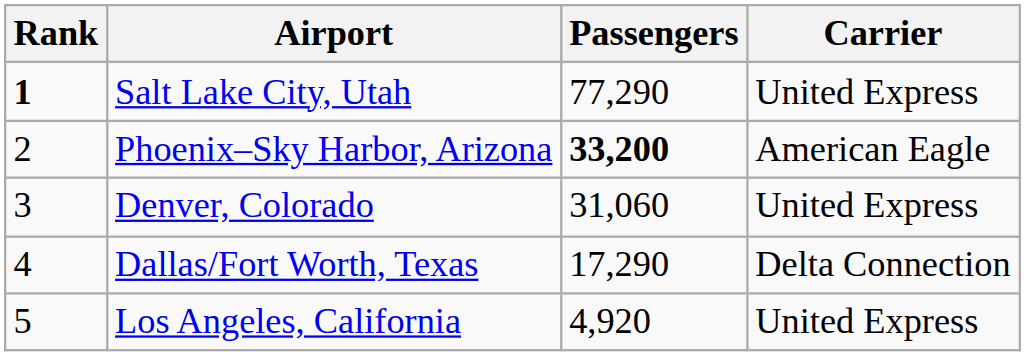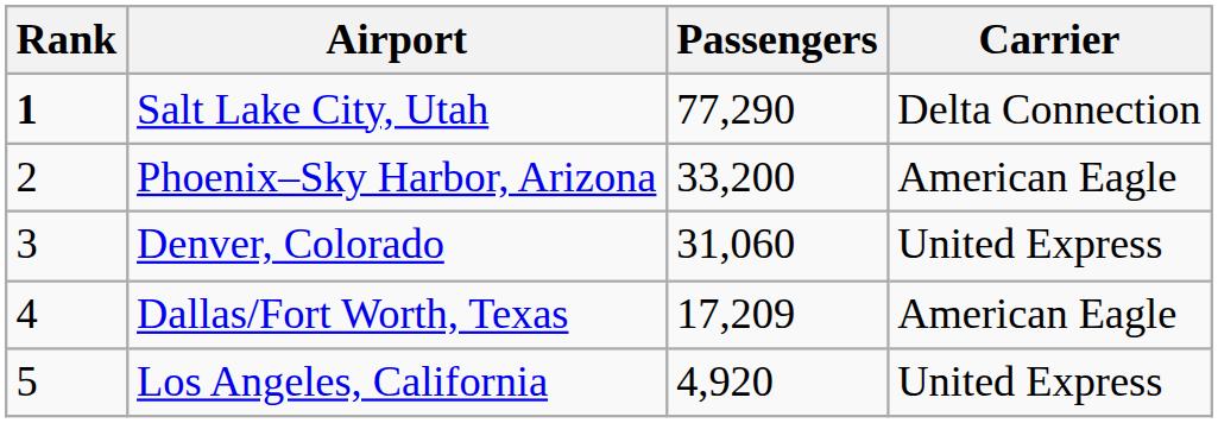Salt Lake City, Utah | Carrier: United Express -> Delta Connection
Phoenix–Sky Harbor, Arizona | Passengers: bold -> normal
Dallas/Fort Worth, Texas | Passengers: 17,290 -> 17,209
Dallas/Fort Worth, Texas | Carrier: Delta Connection -> American Eagle
